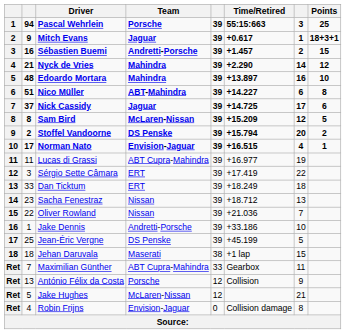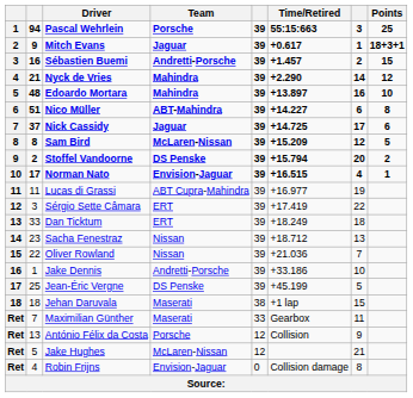Maximilian Günther | Team: ABT Cupra-Mahindra -> Maserati
